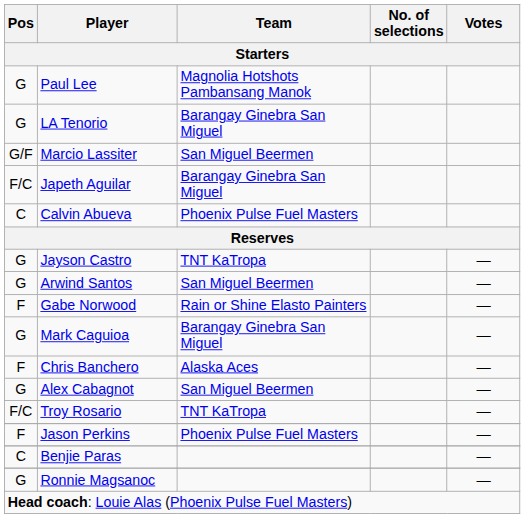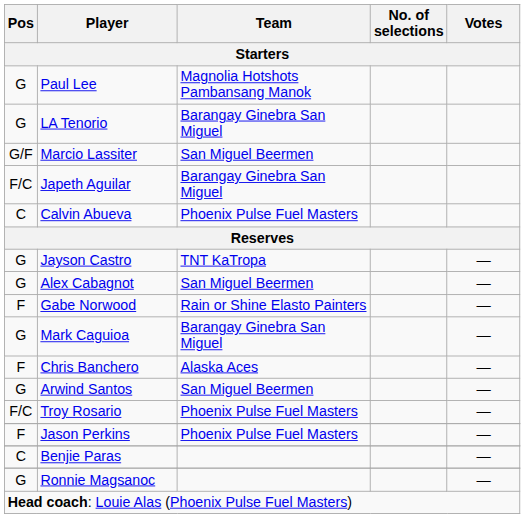rows swapped: Alex Cabagnot <-> Arwind Santos
Troy Rosario | Team: TNT KaTropa -> Phoenix Pulse Fuel Masters
